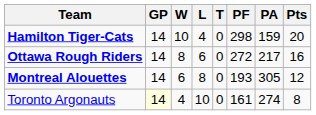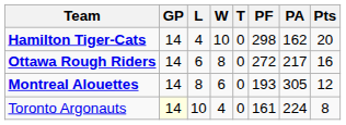columns swapped: W <-> L
Hamilton Tiger-Cats | PA: 159 -> 162
Toronto Argonauts | PA: 274 -> 224
